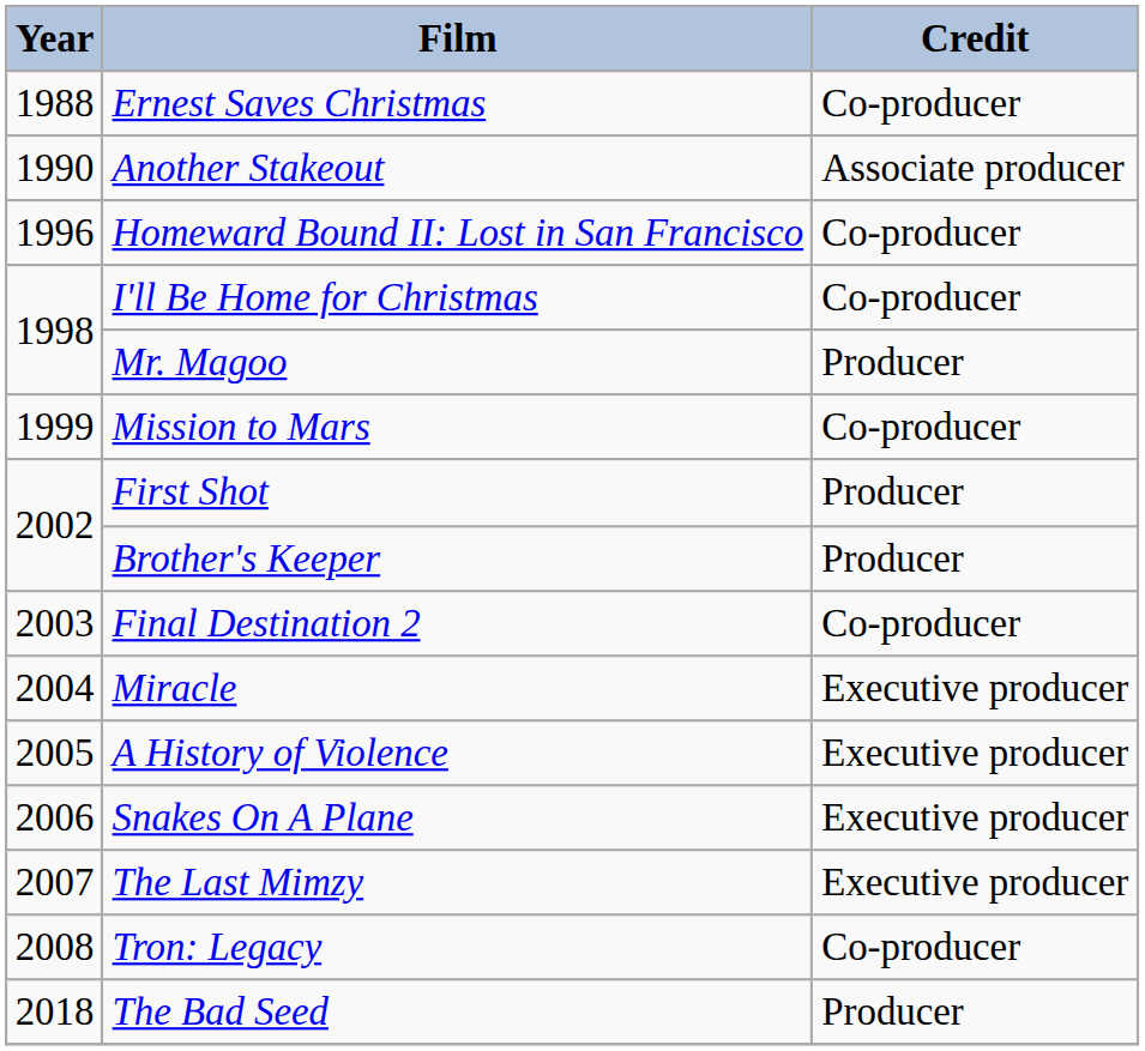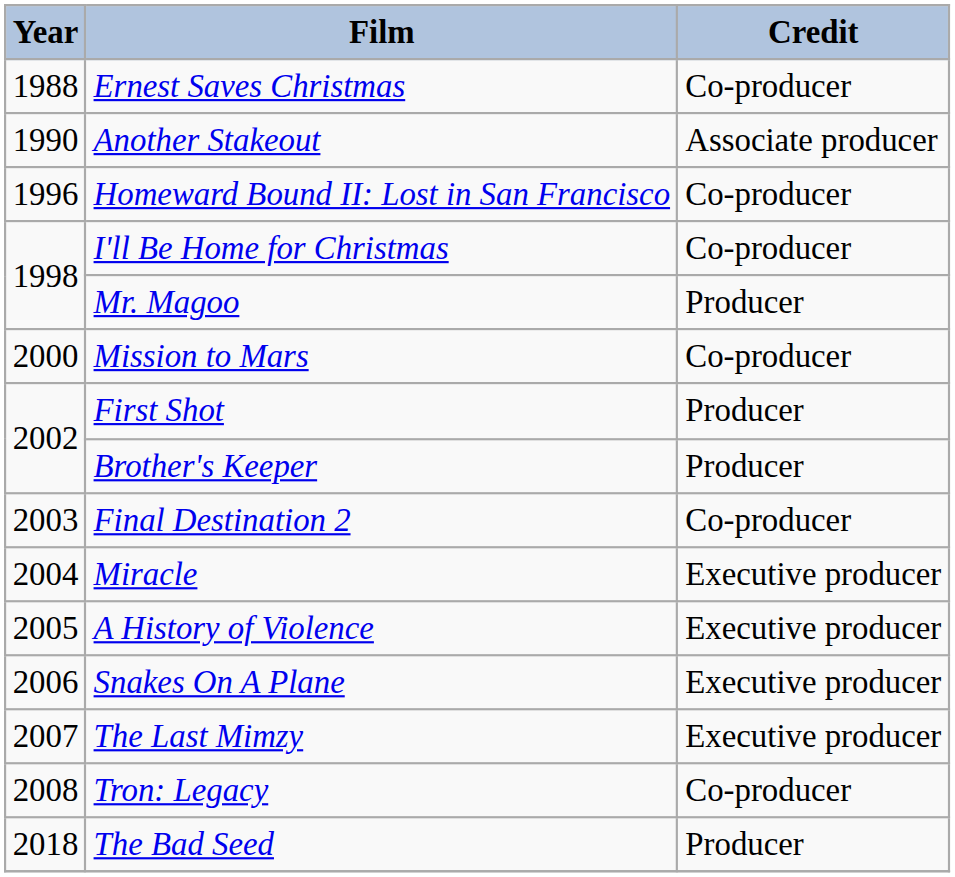Mission to Mars | Year: 1999 -> 2000
